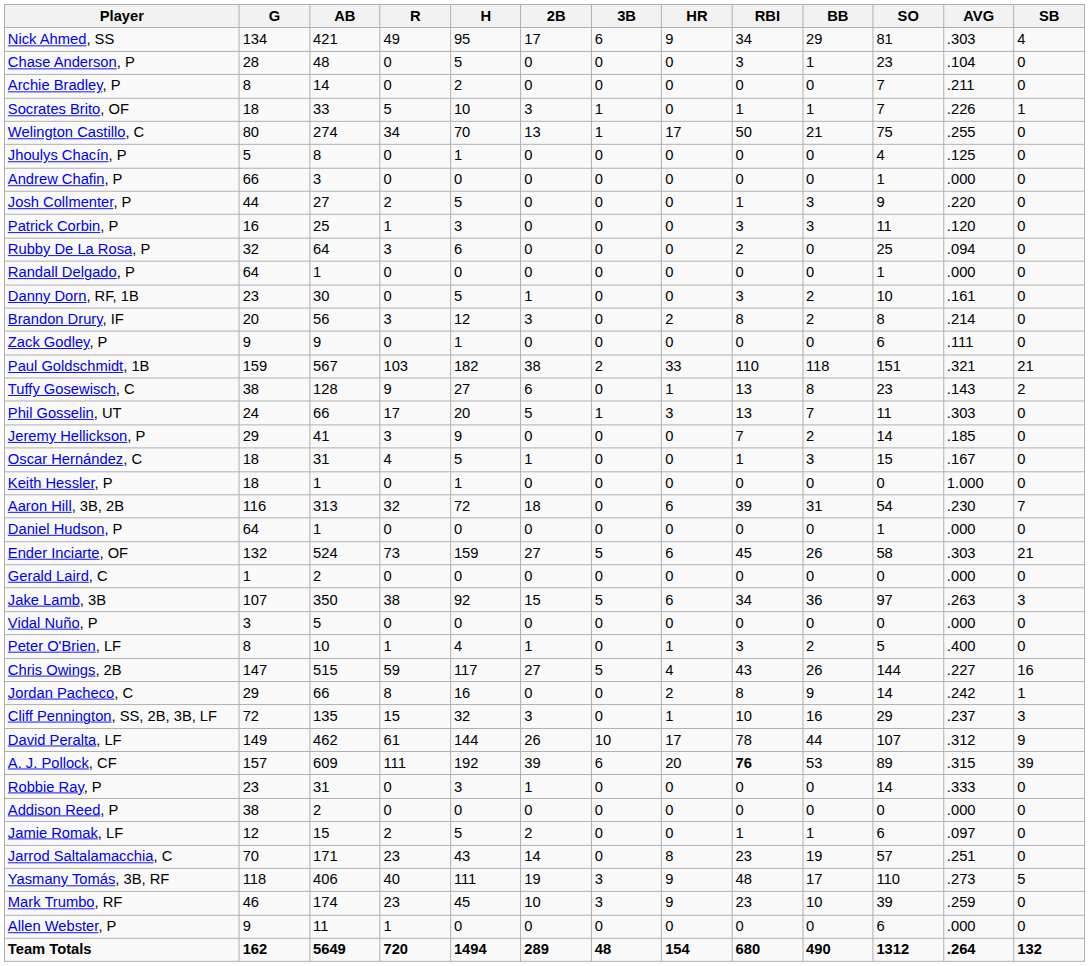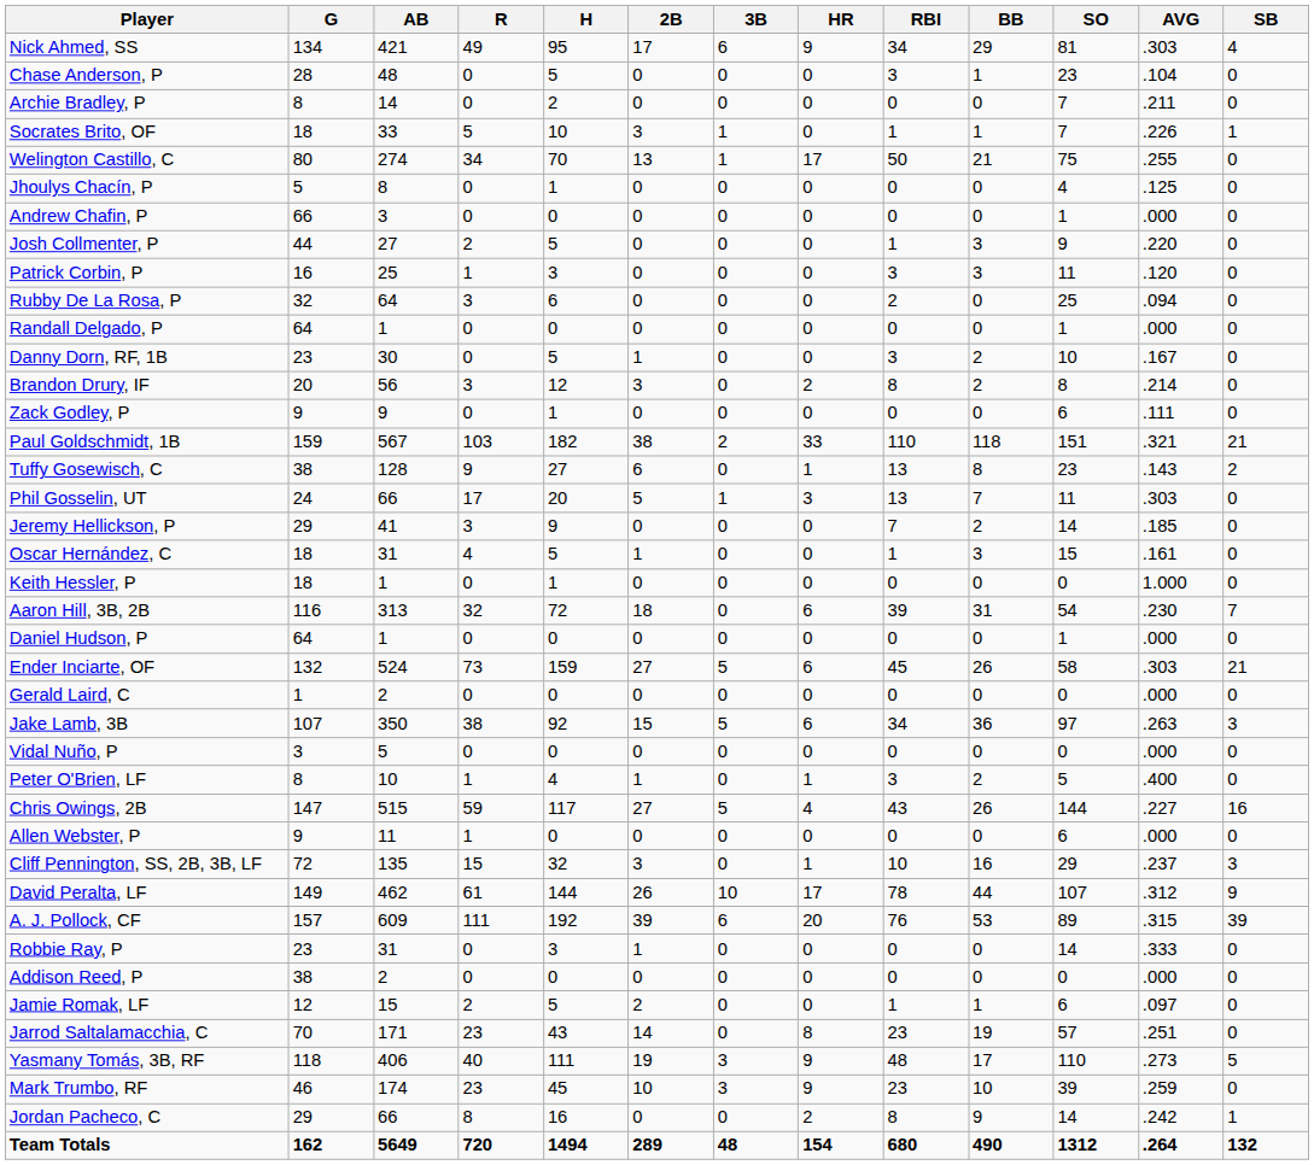Danny Dorn, RF, 1B | AVG: .161 -> .167
Oscar Hernández, C | AVG: .167 -> .161
rows swapped: Jordan Pacheco, C <-> Allen Webster, P
A. J. Pollock, CF | RBI: bold -> normal
